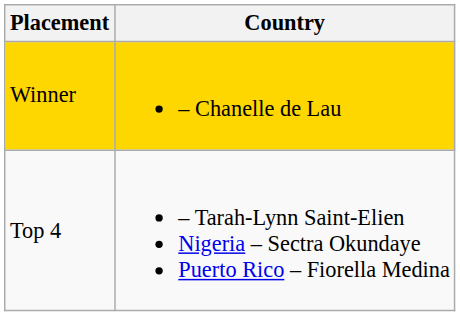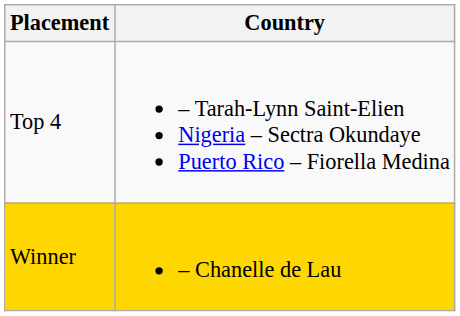rows swapped: Winner <-> Top 4
